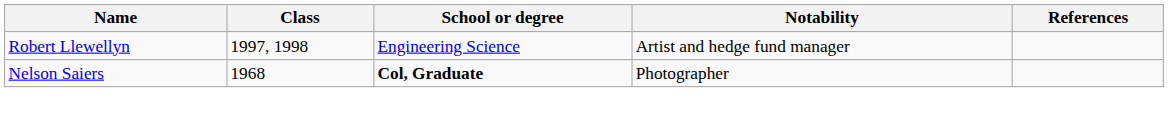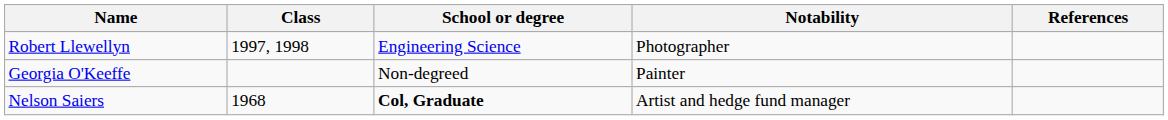Robert Llewellyn | Notability: Artist and hedge fund manager -> Photographer
+ row: Georgia O'Keeffe | Non-degreed | Painter
Nelson Saiers | Notability: Photographer -> Artist and hedge fund manager
